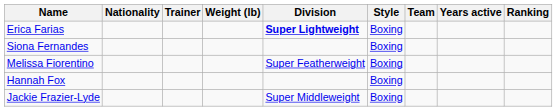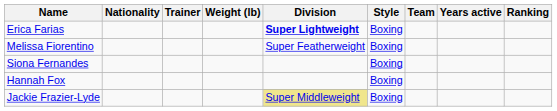rows swapped: Siona Fernandes <-> Melissa Fiorentino
Jackie Frazier-Lyde | Division: no background -> khaki background
